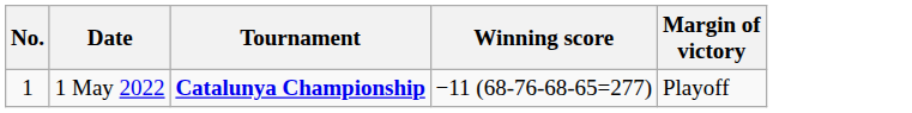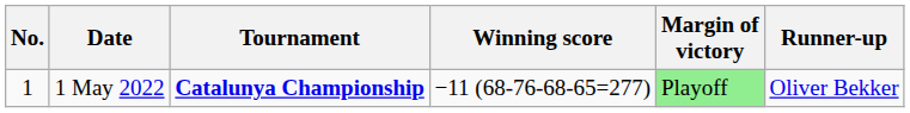+ column: Runner-up | Oliver Bekker
1 May 2022 | Margin of victory: no background -> lightgreen background
